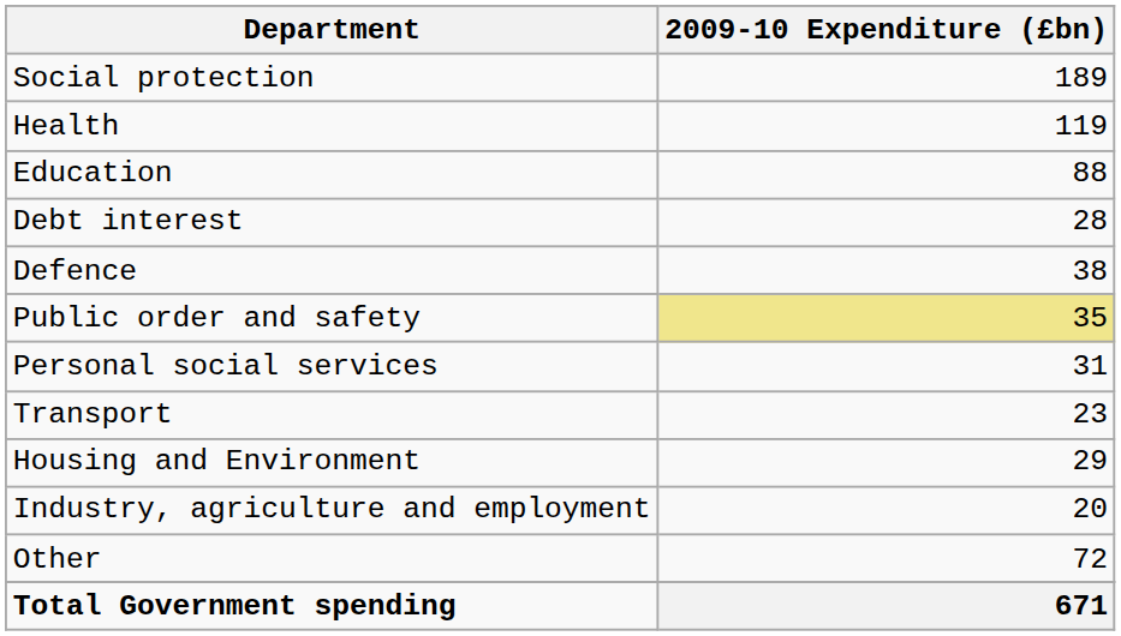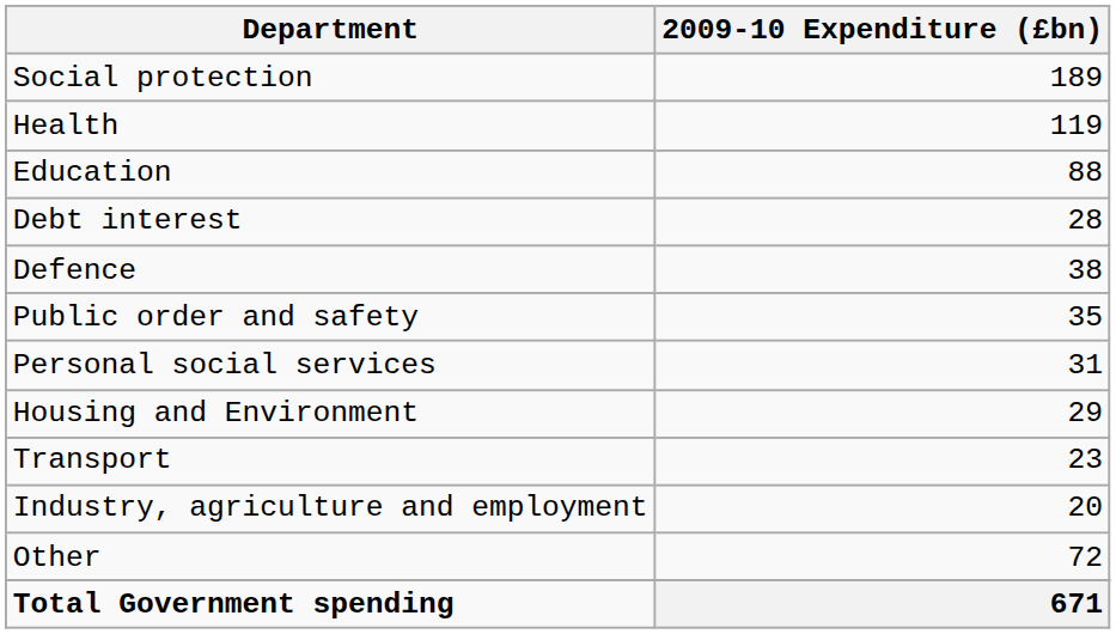Public order and safety | 2009-10 Expenditure (£bn): khaki background -> no background
rows swapped: Housing and Environment <-> Transport
